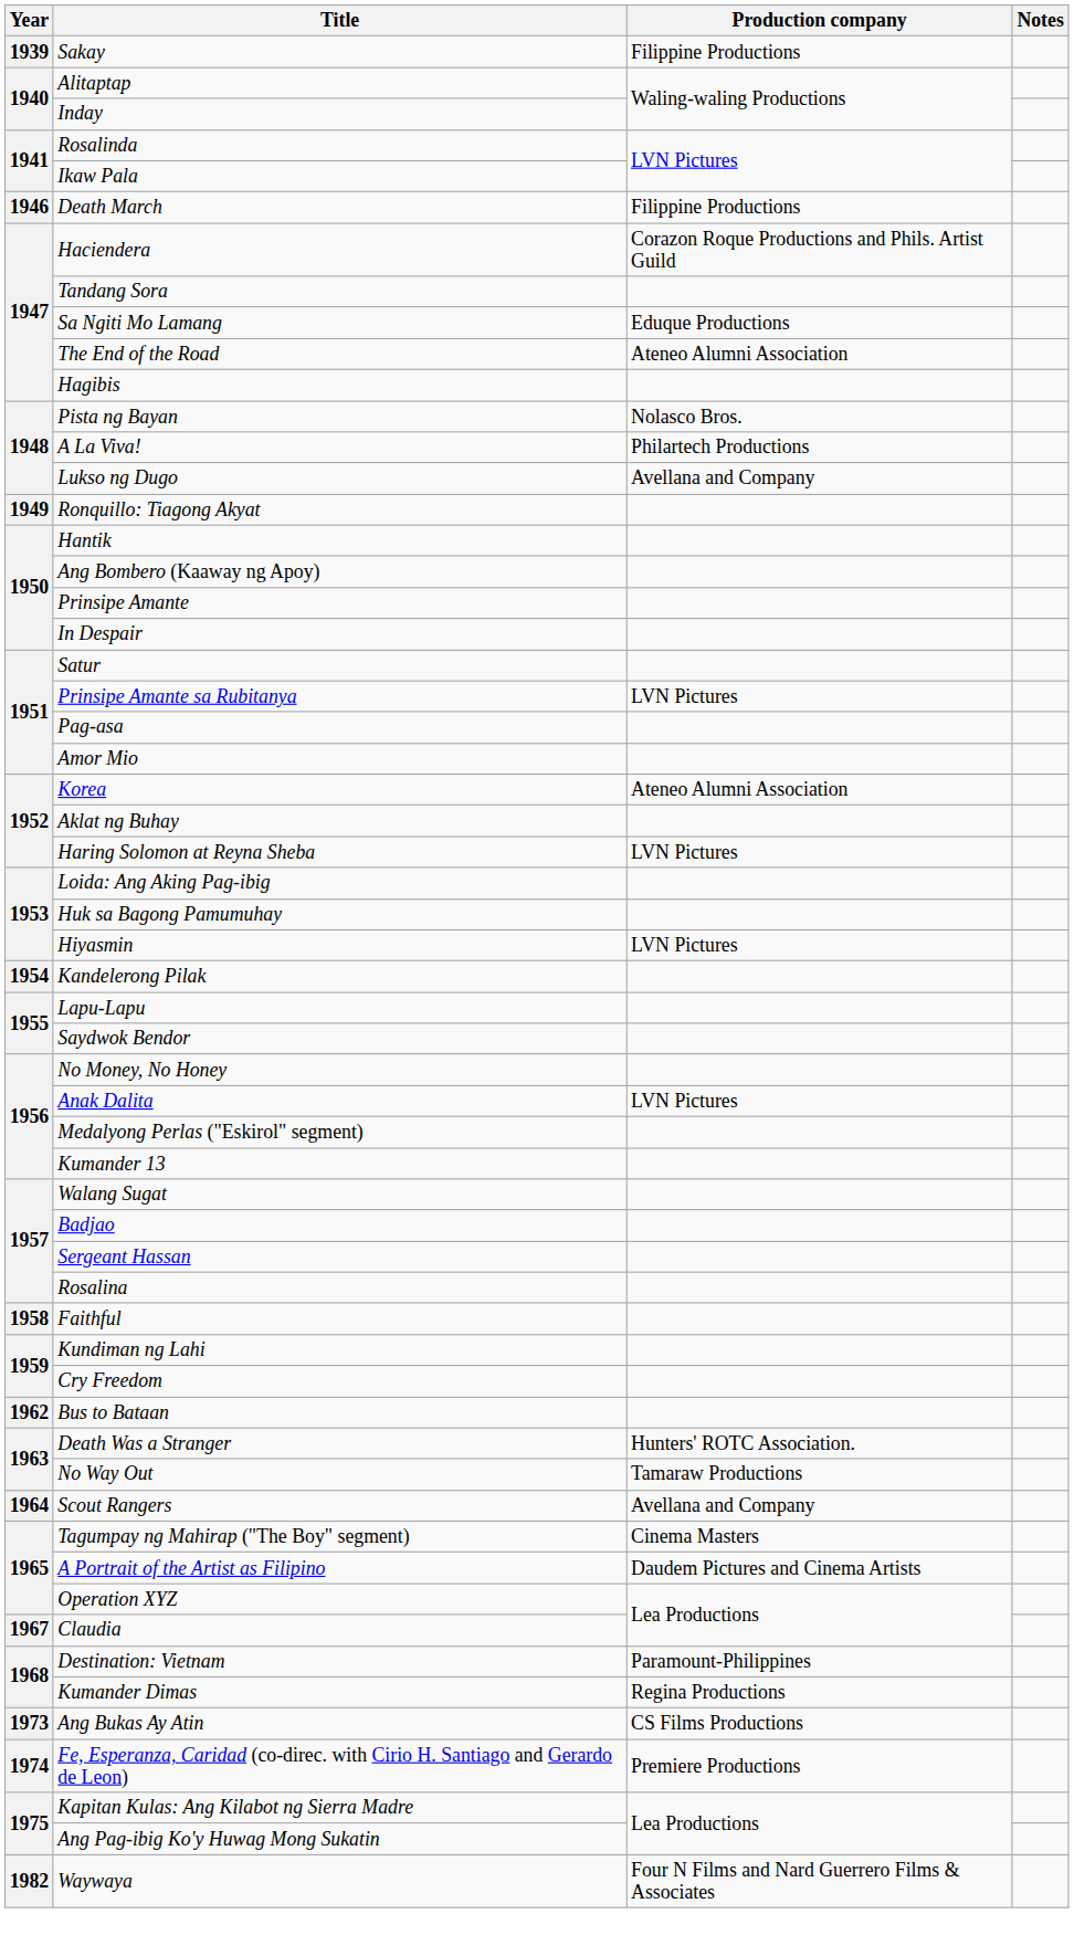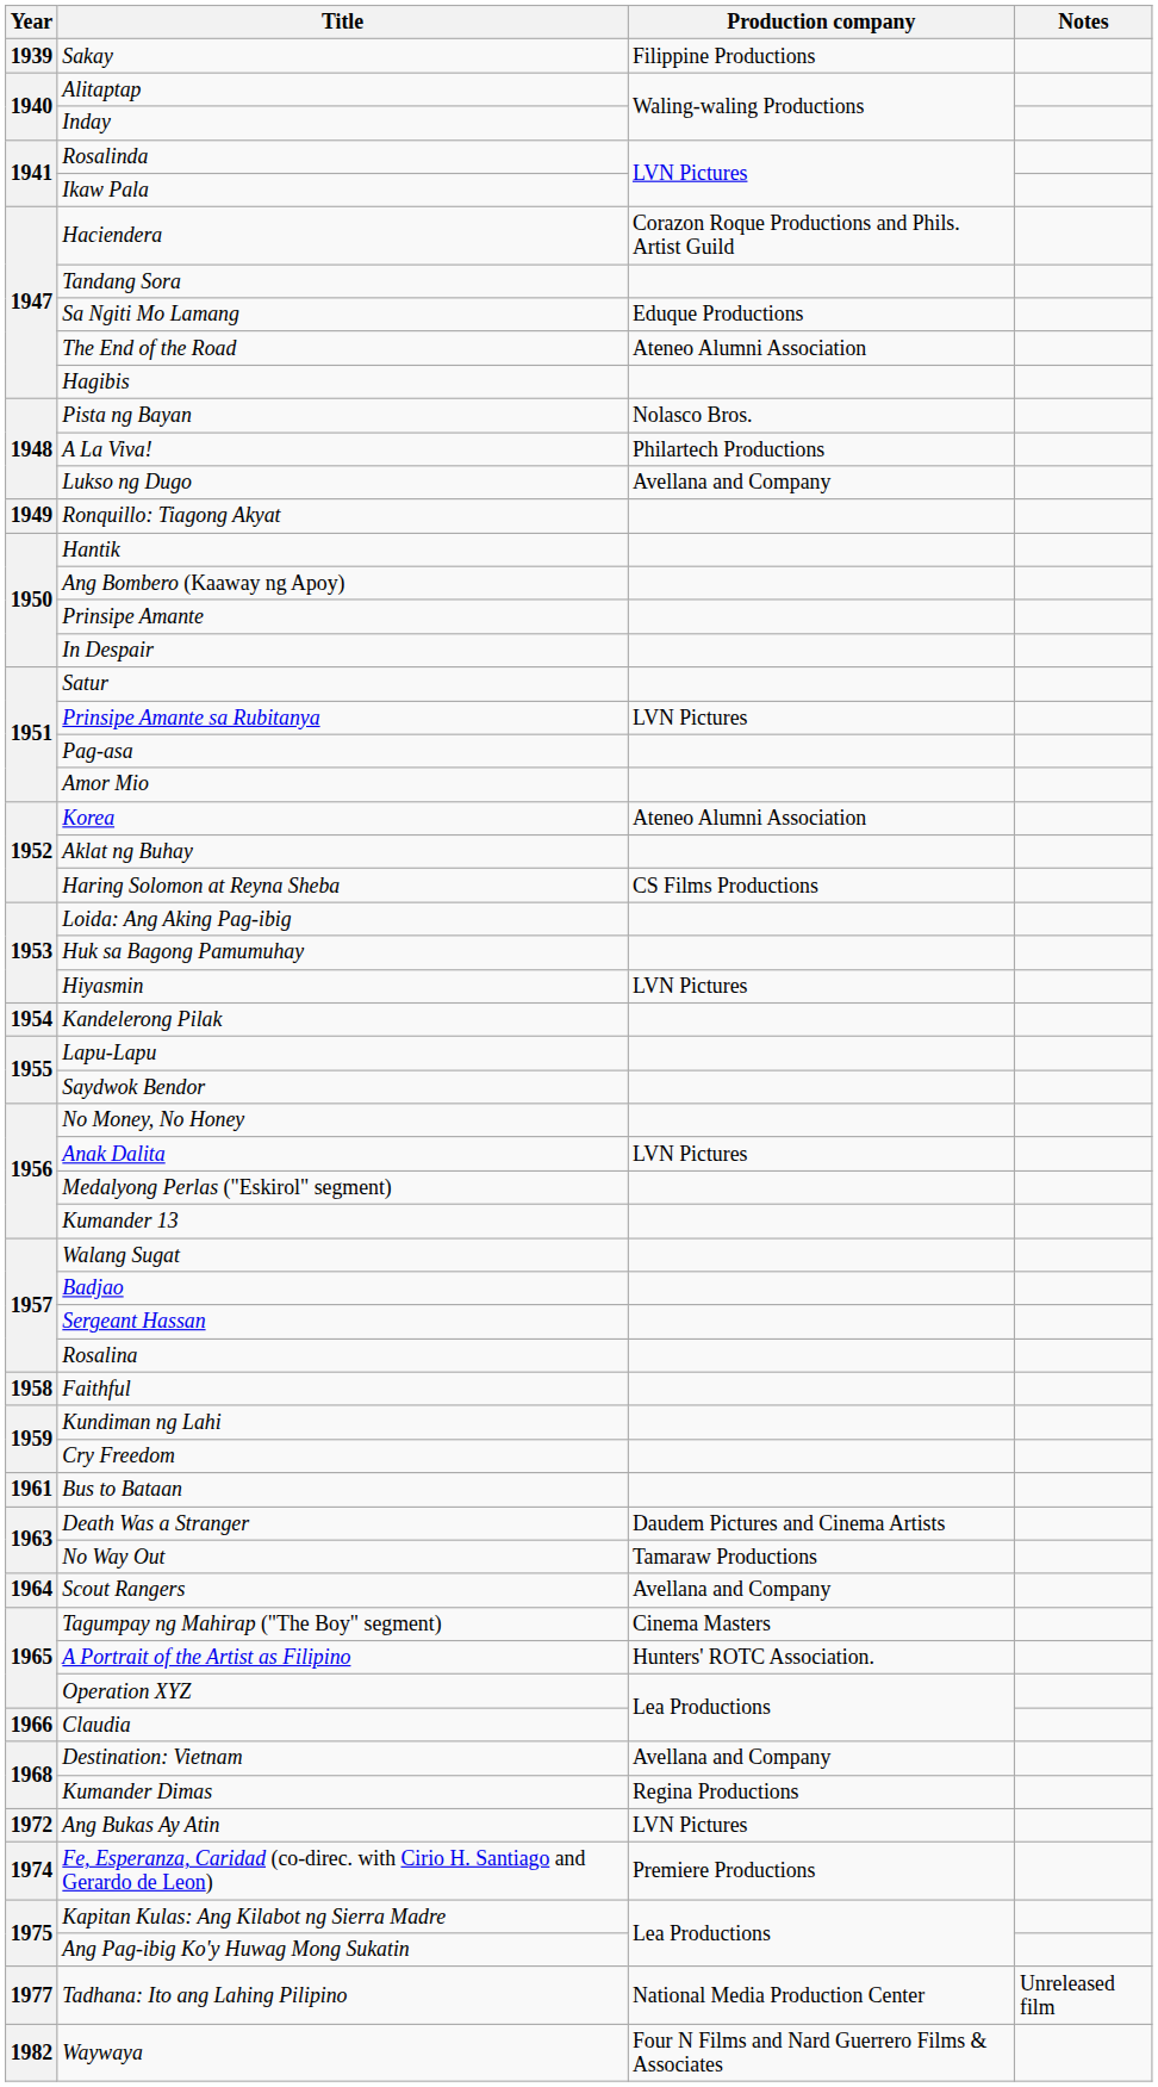- row: 1946 | Death March | Filippine Productions
Haring Solomon at Reyna Sheba | Production company: LVN Pictures -> CS Films Productions
Bus to Bataan | Year: 1962 -> 1961
Death Was a Stranger | Production company: Hunters' ROTC Association. -> Daudem Pictures and Cinema Artists
A Portrait of the Artist as Filipino | Production company: Daudem Pictures and Cinema Artists -> Hunters' ROTC Association.
Claudia | Year: 1967 -> 1966
Destination: Vietnam | Production company: Paramount-Philippines -> Avellana and Company
Ang Bukas Ay Atin | Year: 1973 -> 1972
Ang Bukas Ay Atin | Production company: CS Films Productions -> LVN Pictures
+ row: 1977 | Tadhana: Ito ang Lahing Pilipino | National Media Production Center | Unreleased film
